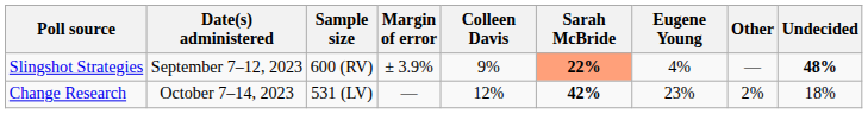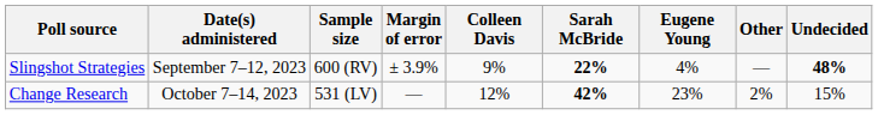Slingshot Strategies | Sarah McBride: lightsalmon background -> no background
Change Research | Undecided: 18% -> 15%
